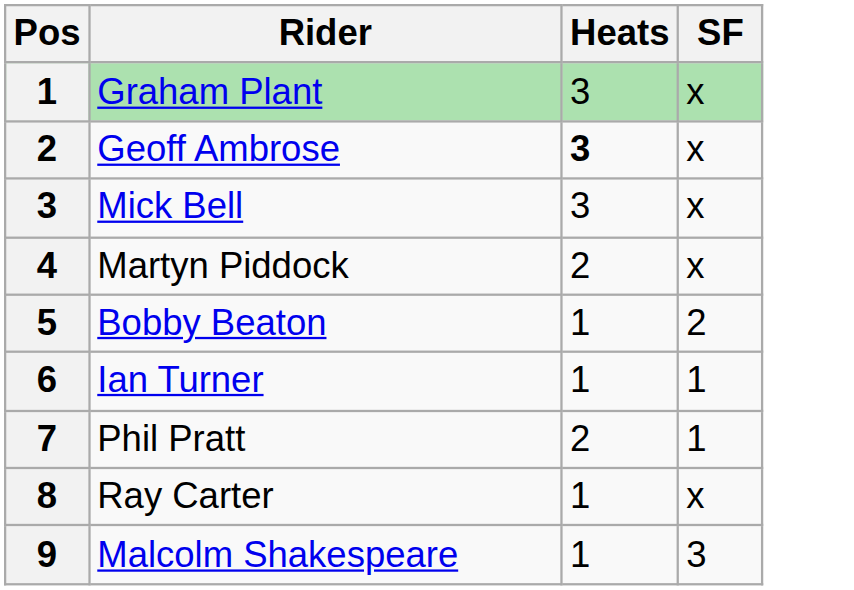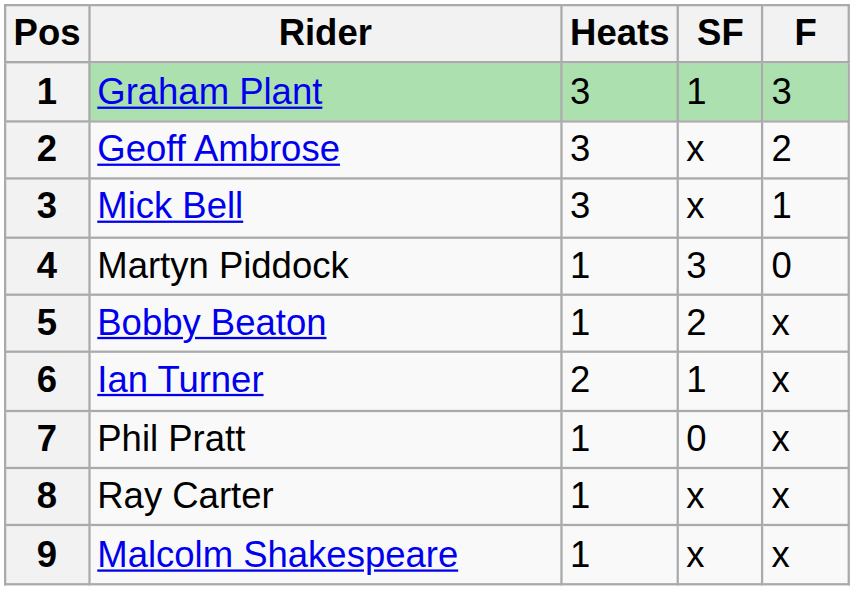+ column: F | 3 | 2 | 1 | 0 | x | x | x | x | x
Graham Plant | SF: x -> 1
Geoff Ambrose | Heats: bold -> normal
Martyn Piddock | Heats: 2 -> 1
Martyn Piddock | SF: x -> 3
Ian Turner | Heats: 1 -> 2
Phil Pratt | Heats: 2 -> 1
Phil Pratt | SF: 1 -> 0
Malcolm Shakespeare | SF: 3 -> x
